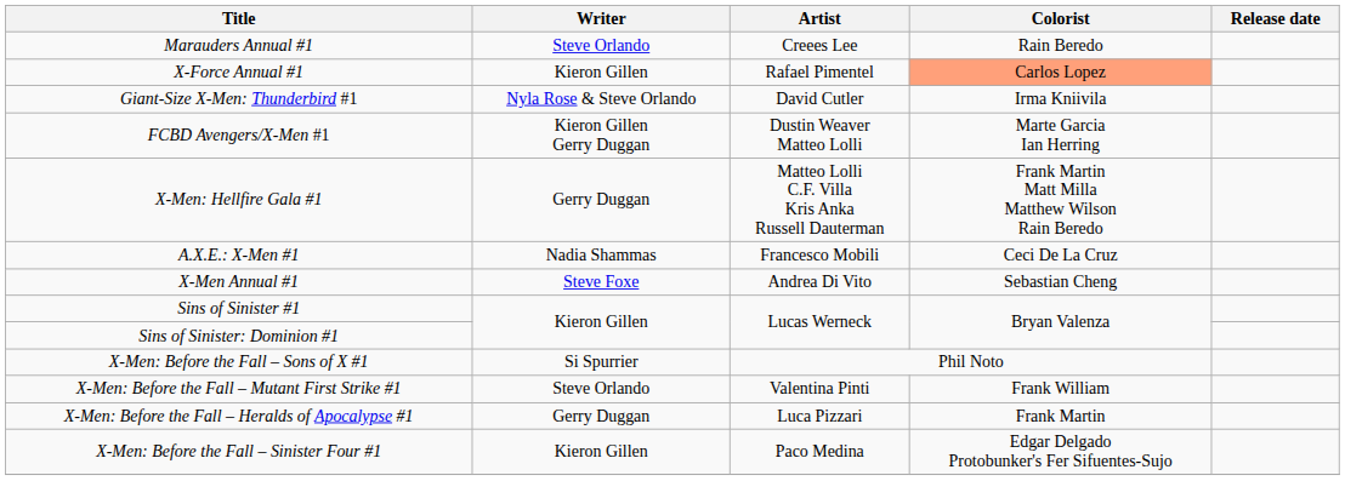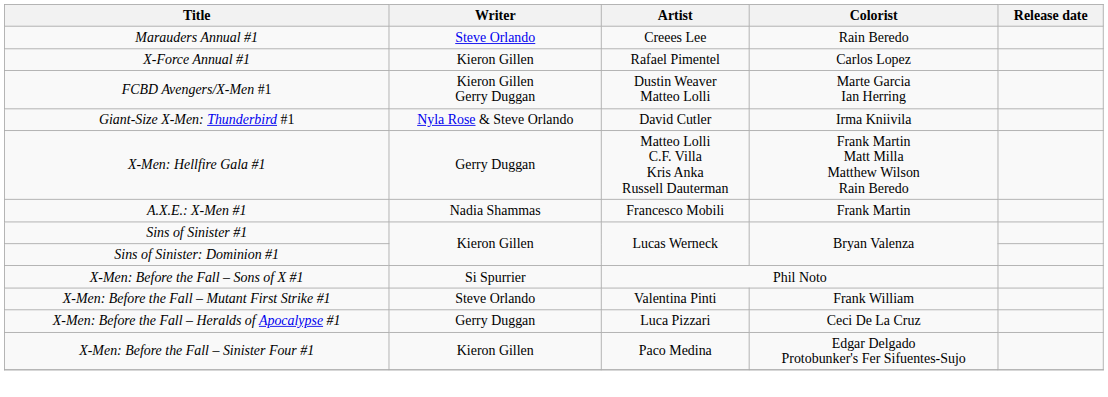X-Force Annual #1 | Colorist: lightsalmon background -> no background
rows swapped: Giant-Size X-Men: Thunderbird #1 <-> FCBD Avengers/X-Men #1
A.X.E.: X-Men #1 | Colorist: Ceci De La Cruz -> Frank Martin
- row: X-Men Annual #1 | Steve Foxe | Andrea Di Vito | Sebastian Cheng
X-Men: Before the Fall – Heralds of Apocalypse #1 | Colorist: Frank Martin -> Ceci De La Cruz
